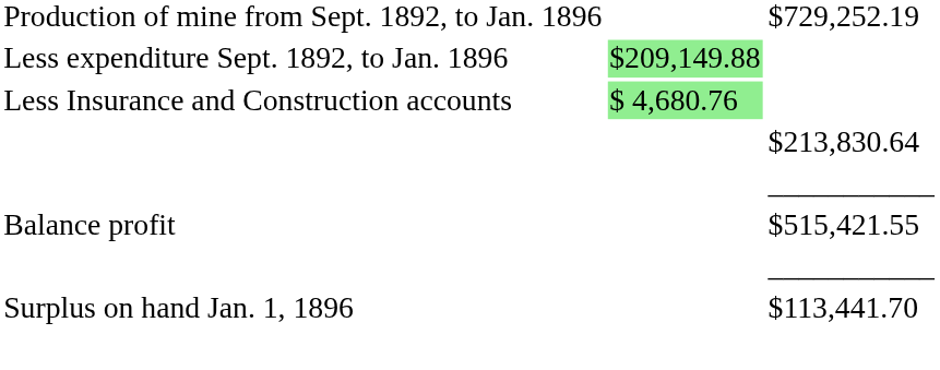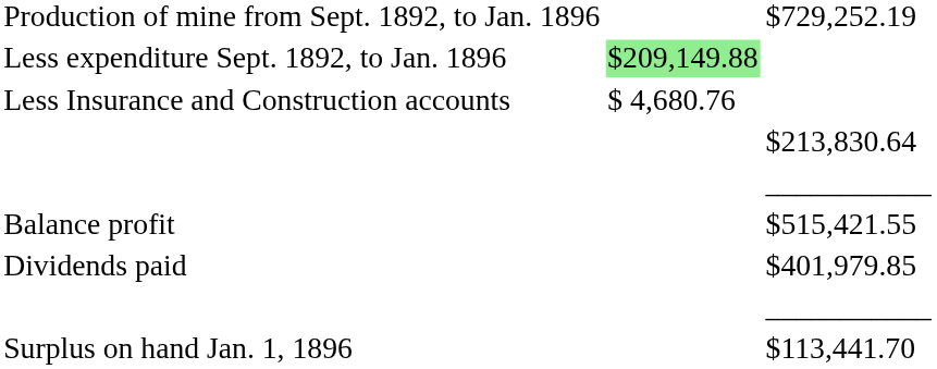Less Insurance and Construction accounts | column 2: lightgreen background -> no background
+ row: Dividends paid | $401,979.85
